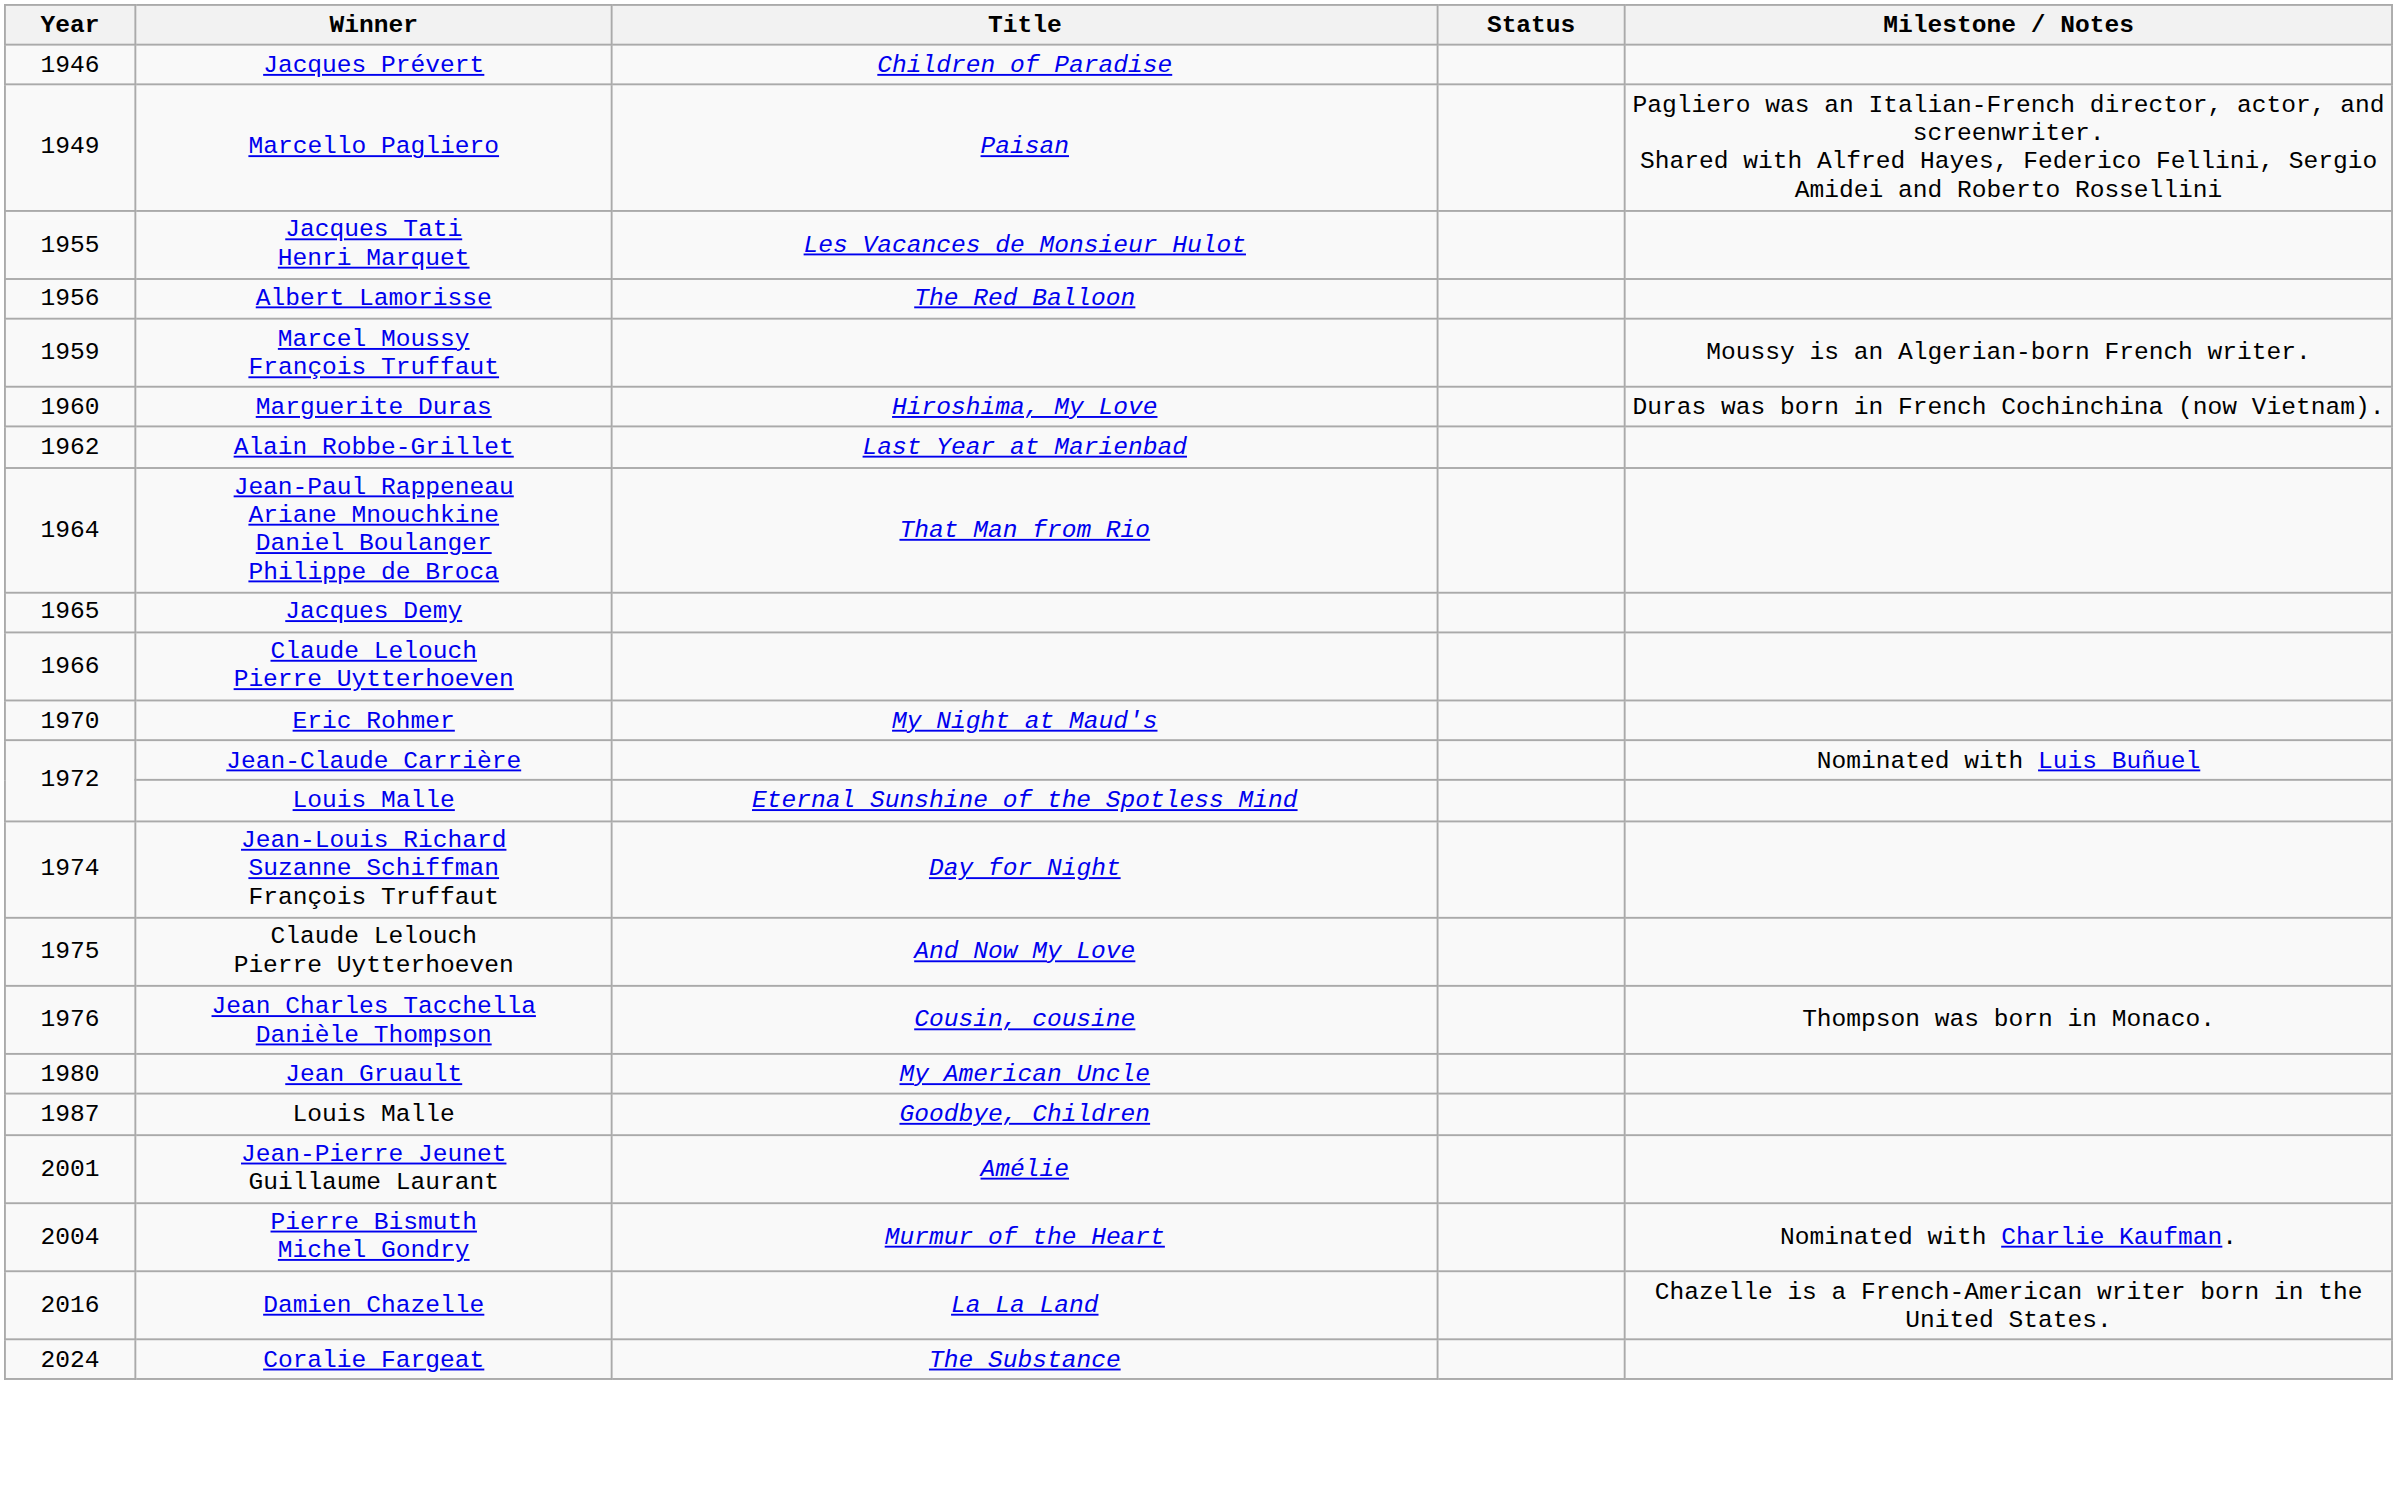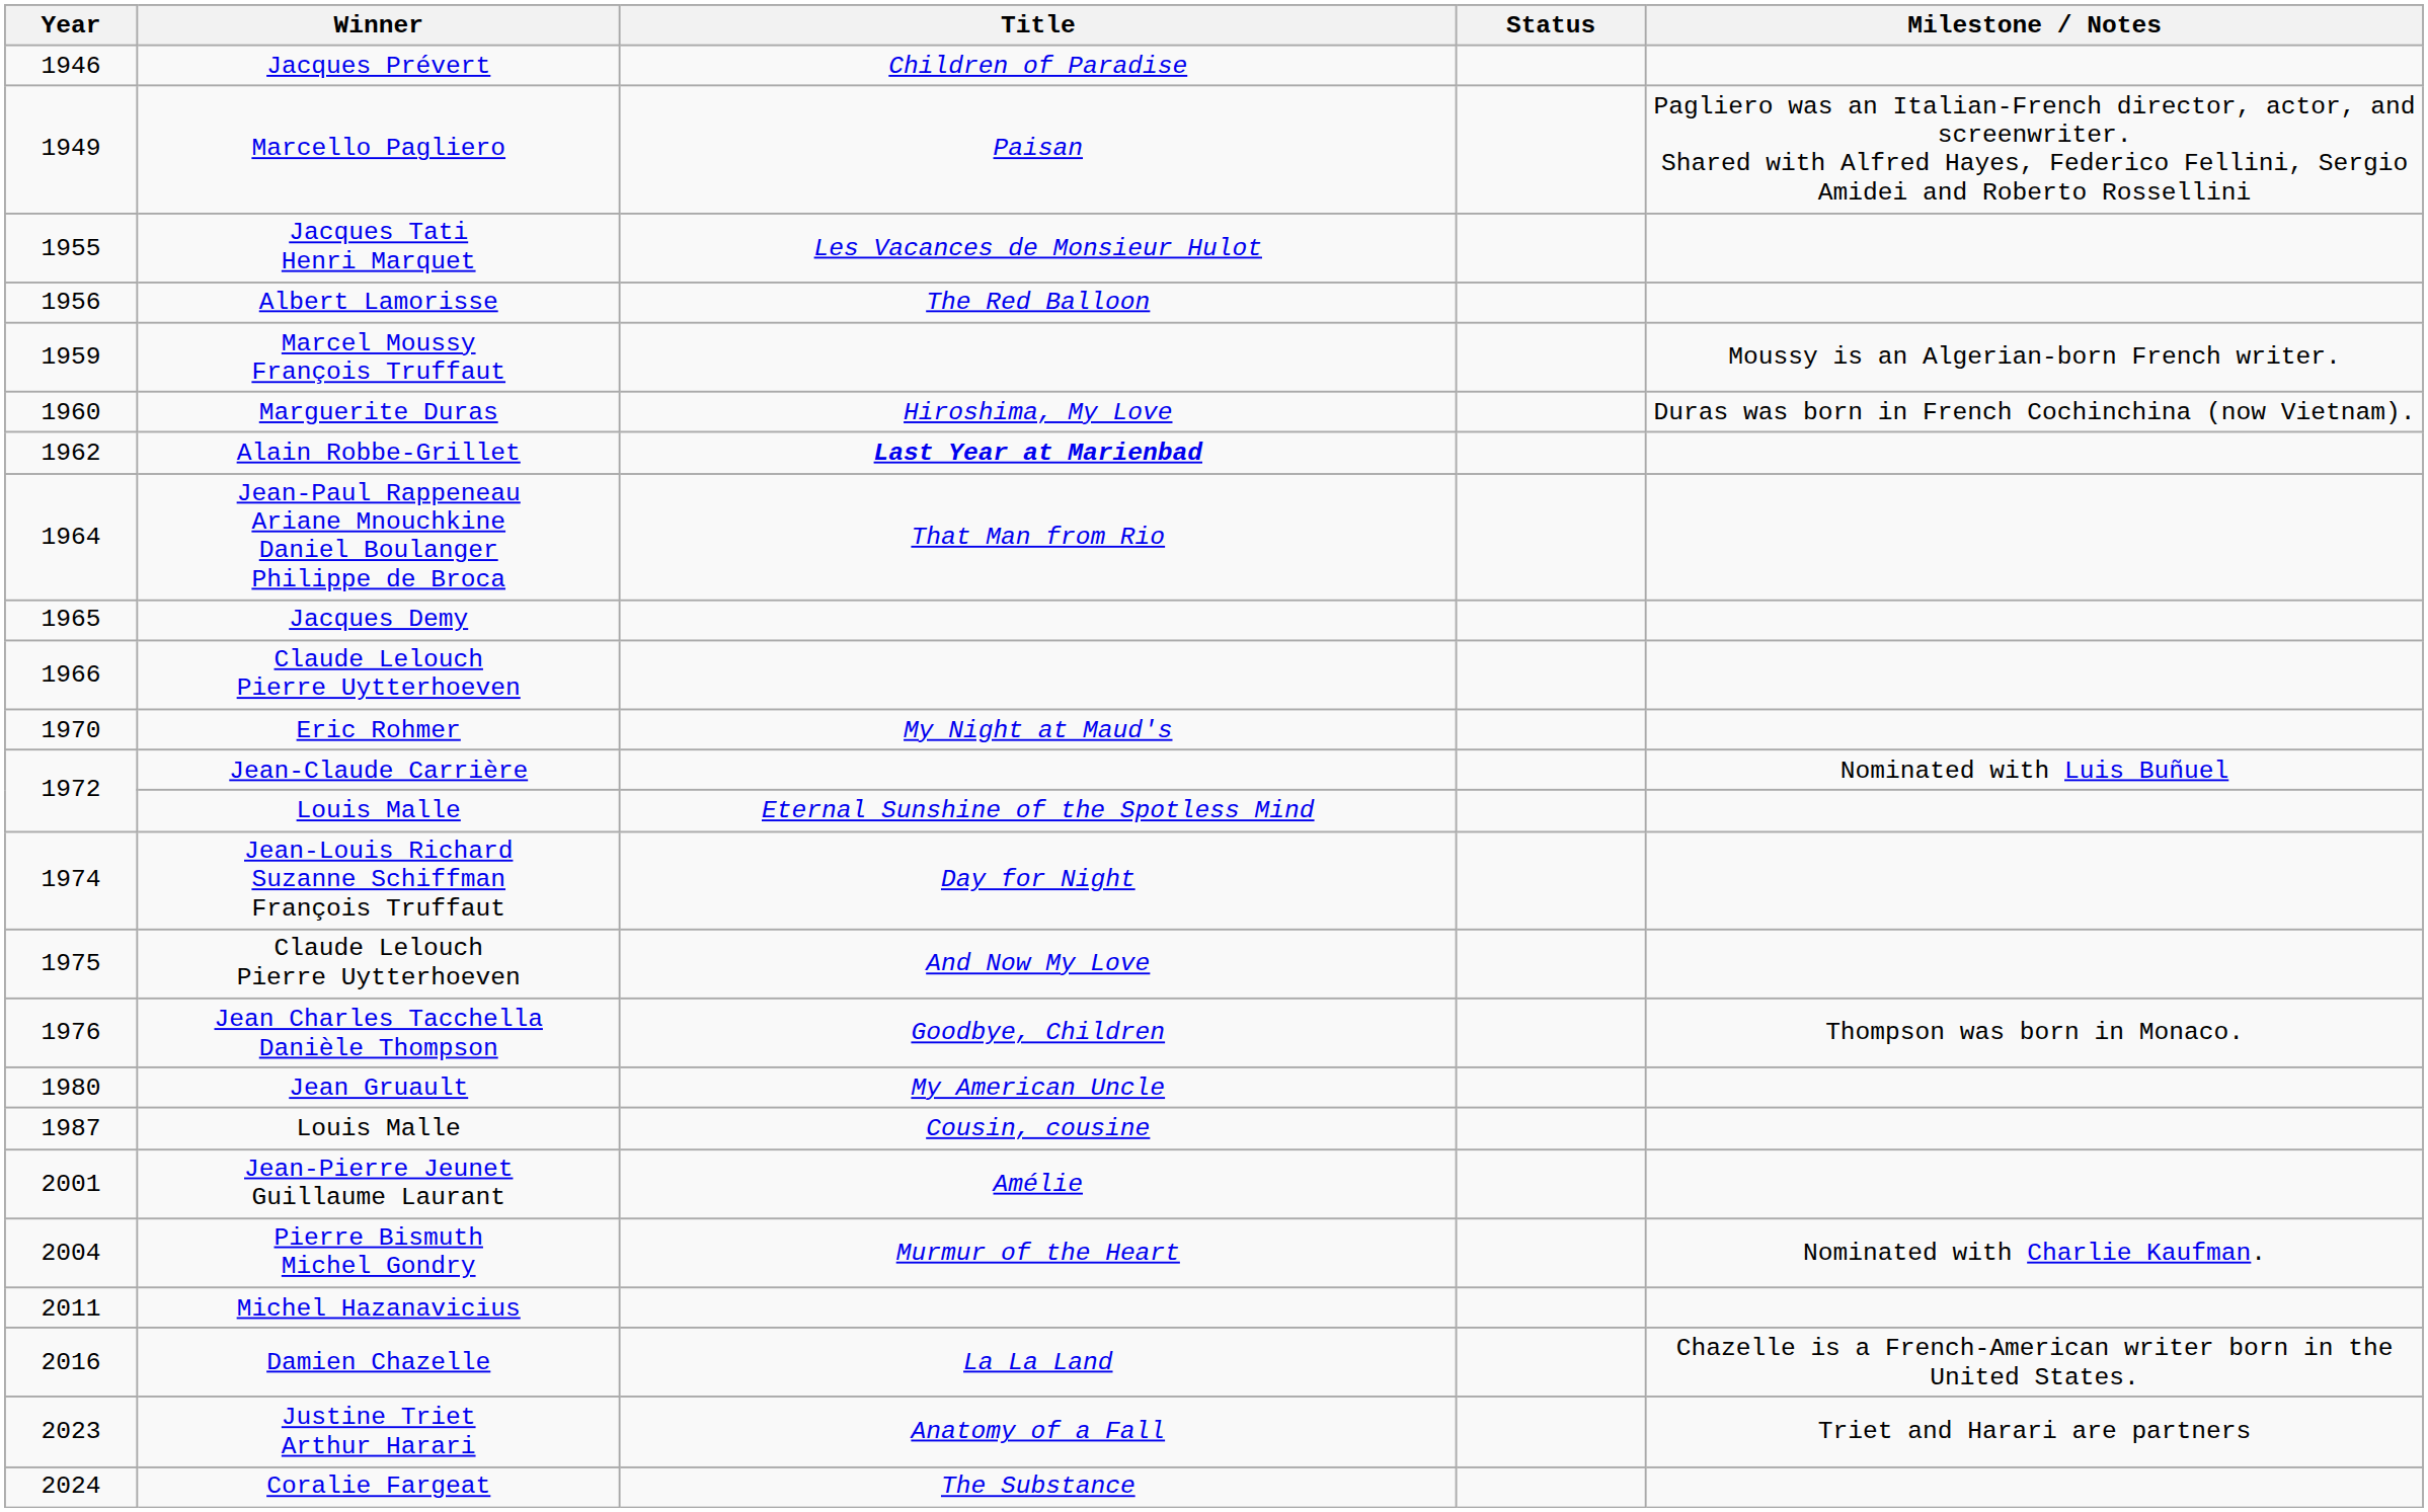Alain Robbe-Grillet | Title: normal -> bold
Jean Charles Tacchella Danièle Thompson | Title: Cousin, cousine -> Goodbye, Children
1987 / Louis Malle | Title: Goodbye, Children -> Cousin, cousine
+ row: 2011 | Michel Hazanavicius
+ row: 2023 | Justine Triet Arthur Harari | Anatomy of a Fall | Triet and Harari are partners
